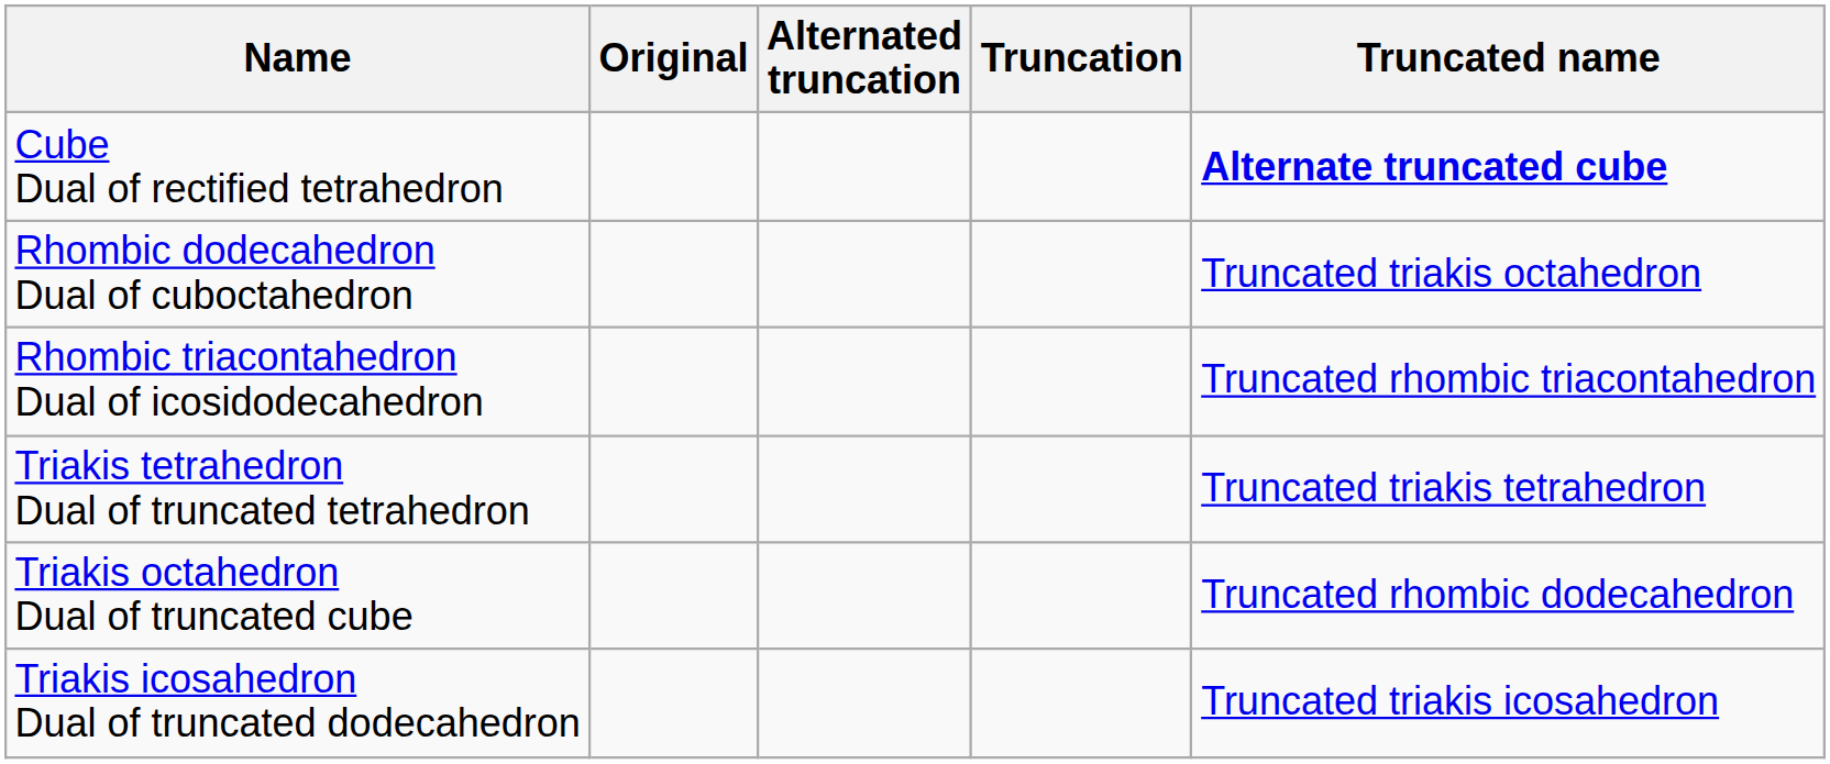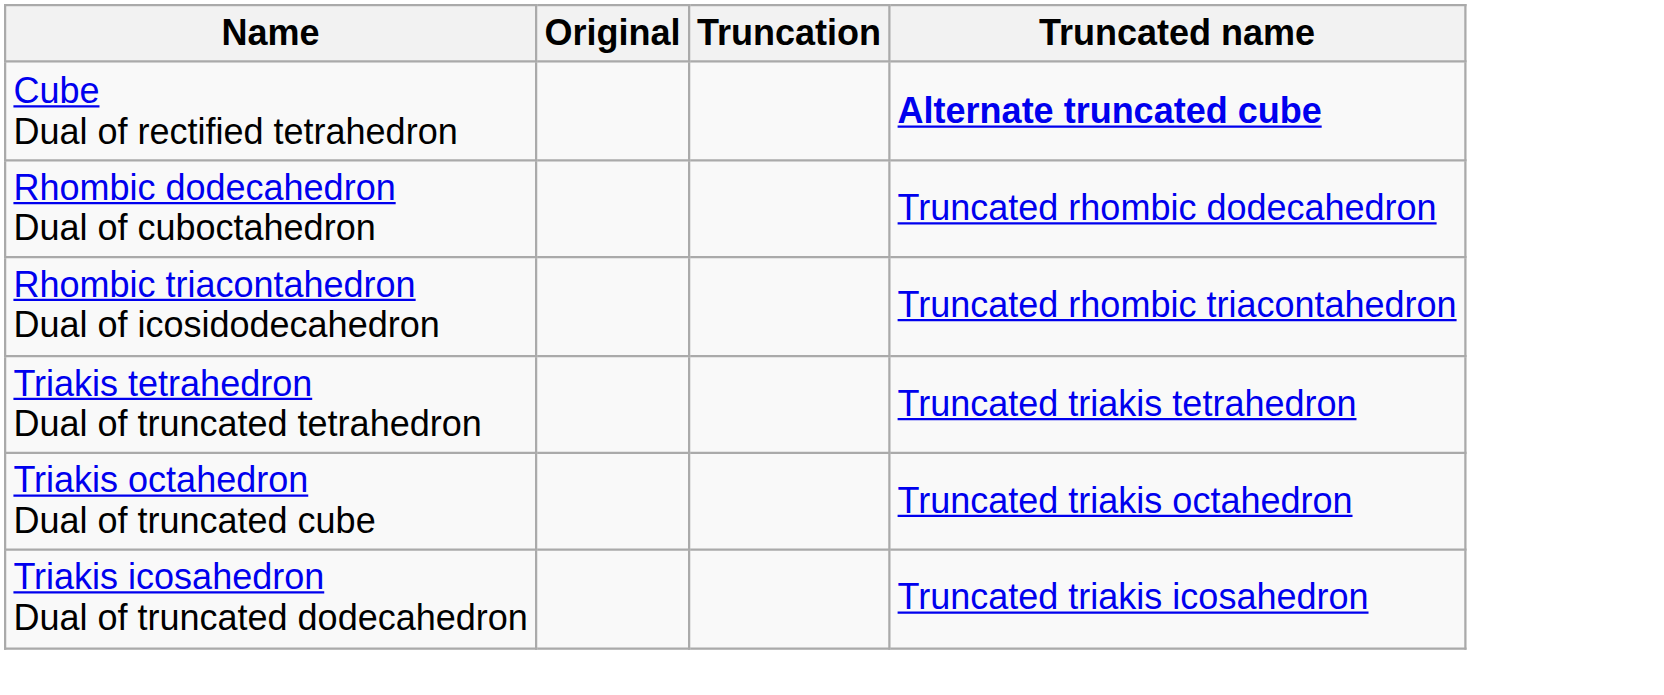- column: Alternated truncation
Rhombic dodecahedron Dual of cuboctahedron | Truncated name: Truncated triakis octahedron -> Truncated rhombic dodecahedron
Triakis octahedron Dual of truncated cube | Truncated name: Truncated rhombic dodecahedron -> Truncated triakis octahedron
